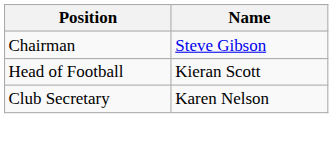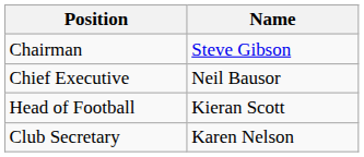+ row: Chief Executive | Neil Bausor
